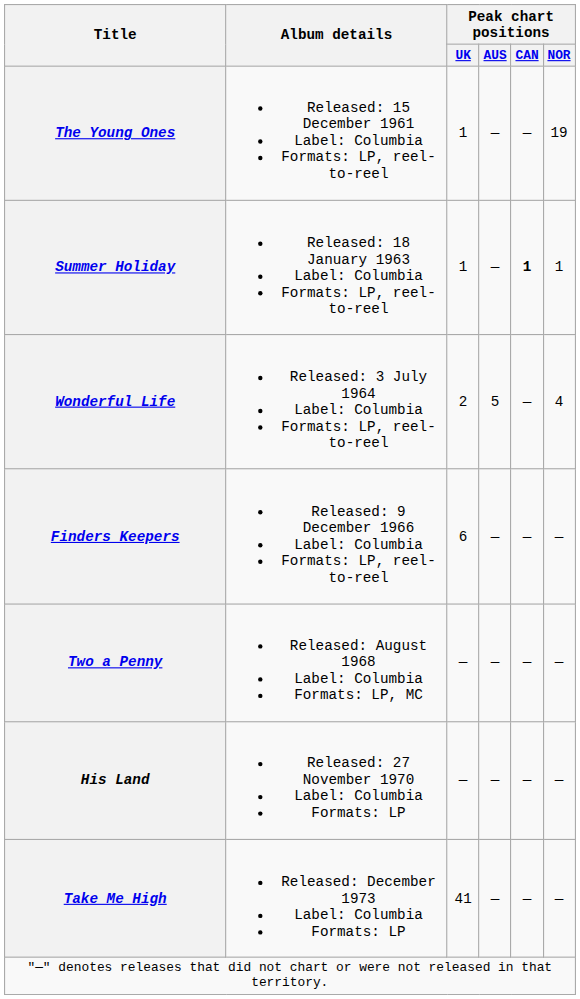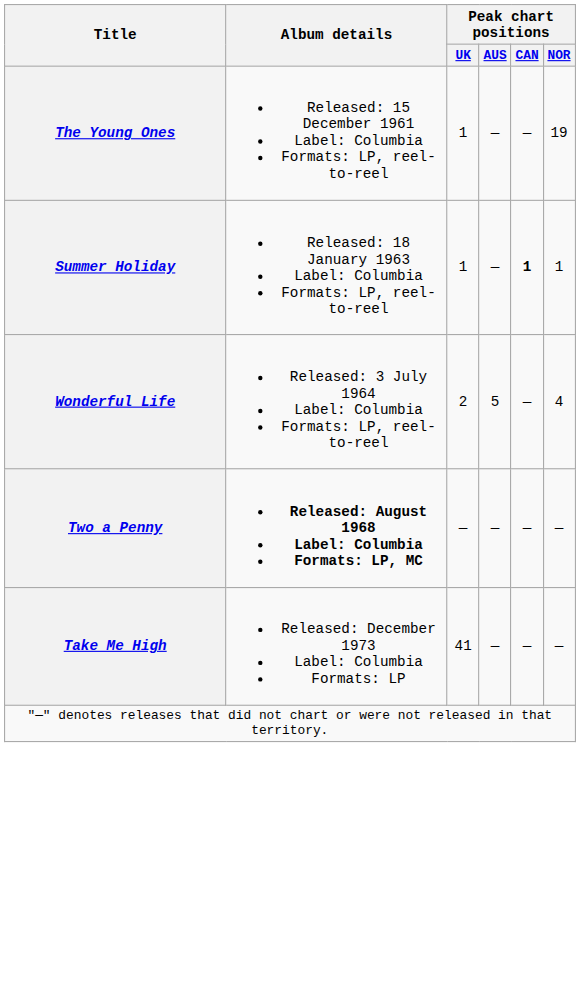- row: Finders Keepers | Released: 9 December 1966 Label: Columbia Formats: LP, reel-to-reel | 6 | — | — | —
Two a Penny | Album details: normal -> bold
- row: His Land | Released: 27 November 1970 Label: Columbia Formats: LP | — | — | — | —
